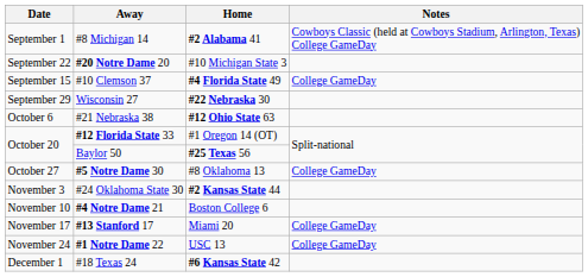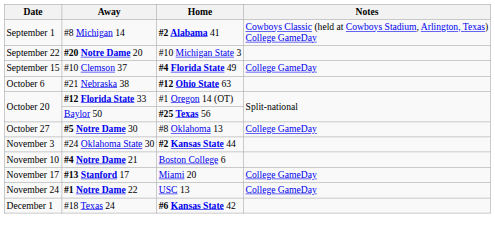- row: September 29 | Wisconsin 27 | #22 Nebraska 30
